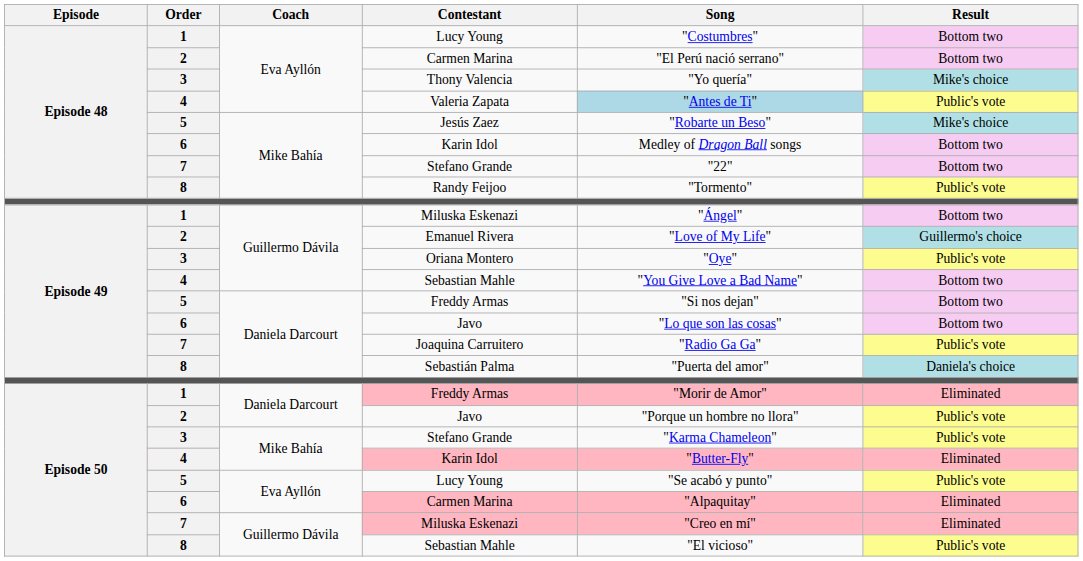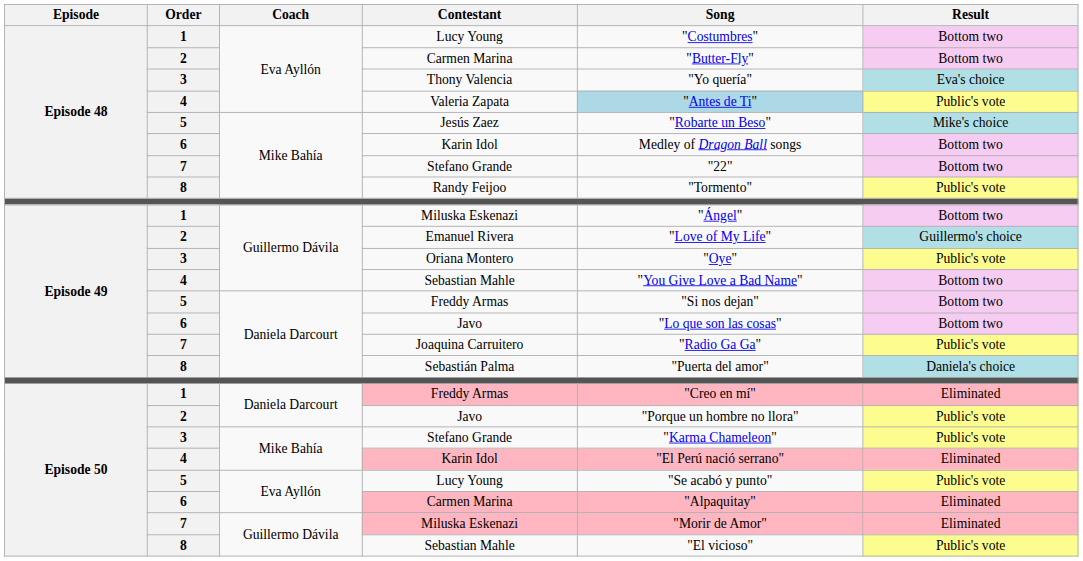2 / Carmen Marina | Song: "El Perú nació serrano" -> "Butter-Fly"
Thony Valencia | Result: Mike's choice -> Eva's choice
1 / Freddy Armas | Song: "Morir de Amor" -> "Creo en mí"
4 / Karin Idol | Song: "Butter-Fly" -> "El Perú nació serrano"
7 / Miluska Eskenazi | Song: "Creo en mí" -> "Morir de Amor"
